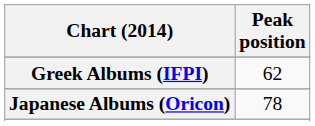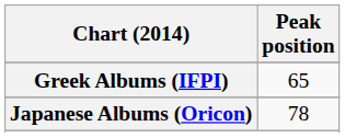Greek Albums (IFPI) | Peak position: 62 -> 65
